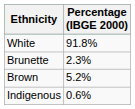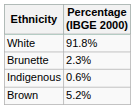rows swapped: Brown <-> Indigenous
